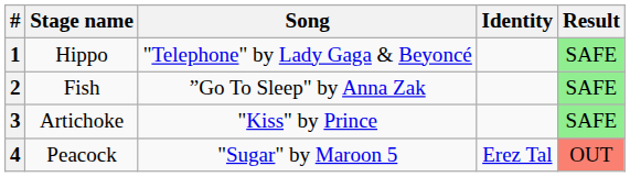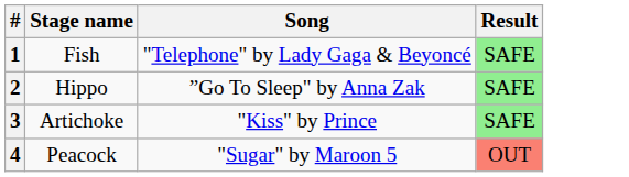- column: Identity | Erez Tal
1 | Stage name: Hippo -> Fish
2 | Stage name: Fish -> Hippo
